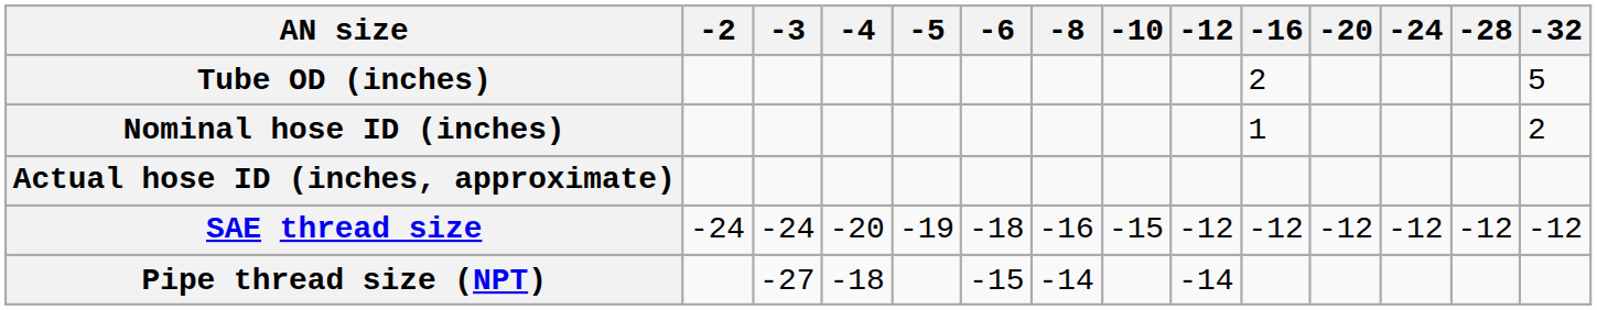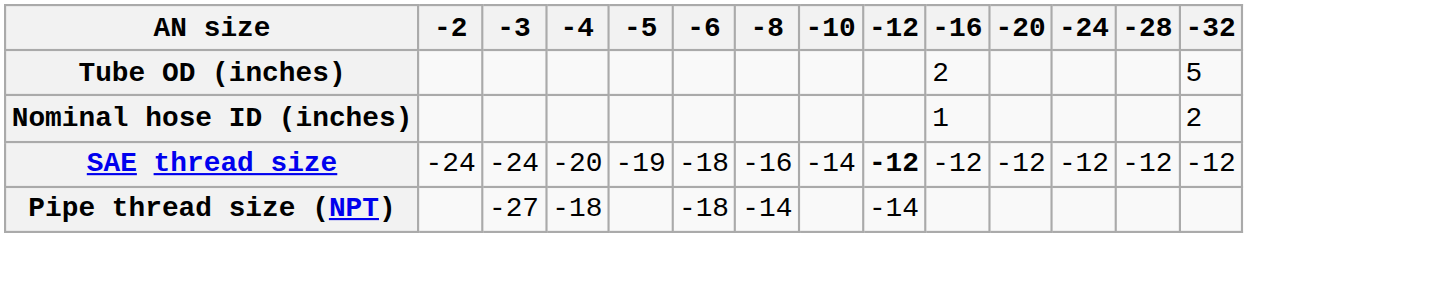- row: Actual hose ID (inches, approximate)
SAE thread size | -10: -15 -> -14
SAE thread size | -12: normal -> bold
Pipe thread size (NPT) | -6: -15 -> -18
